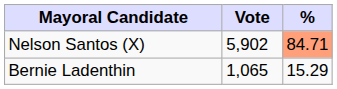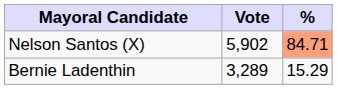Bernie Ladenthin | Vote: 1,065 -> 3,289
